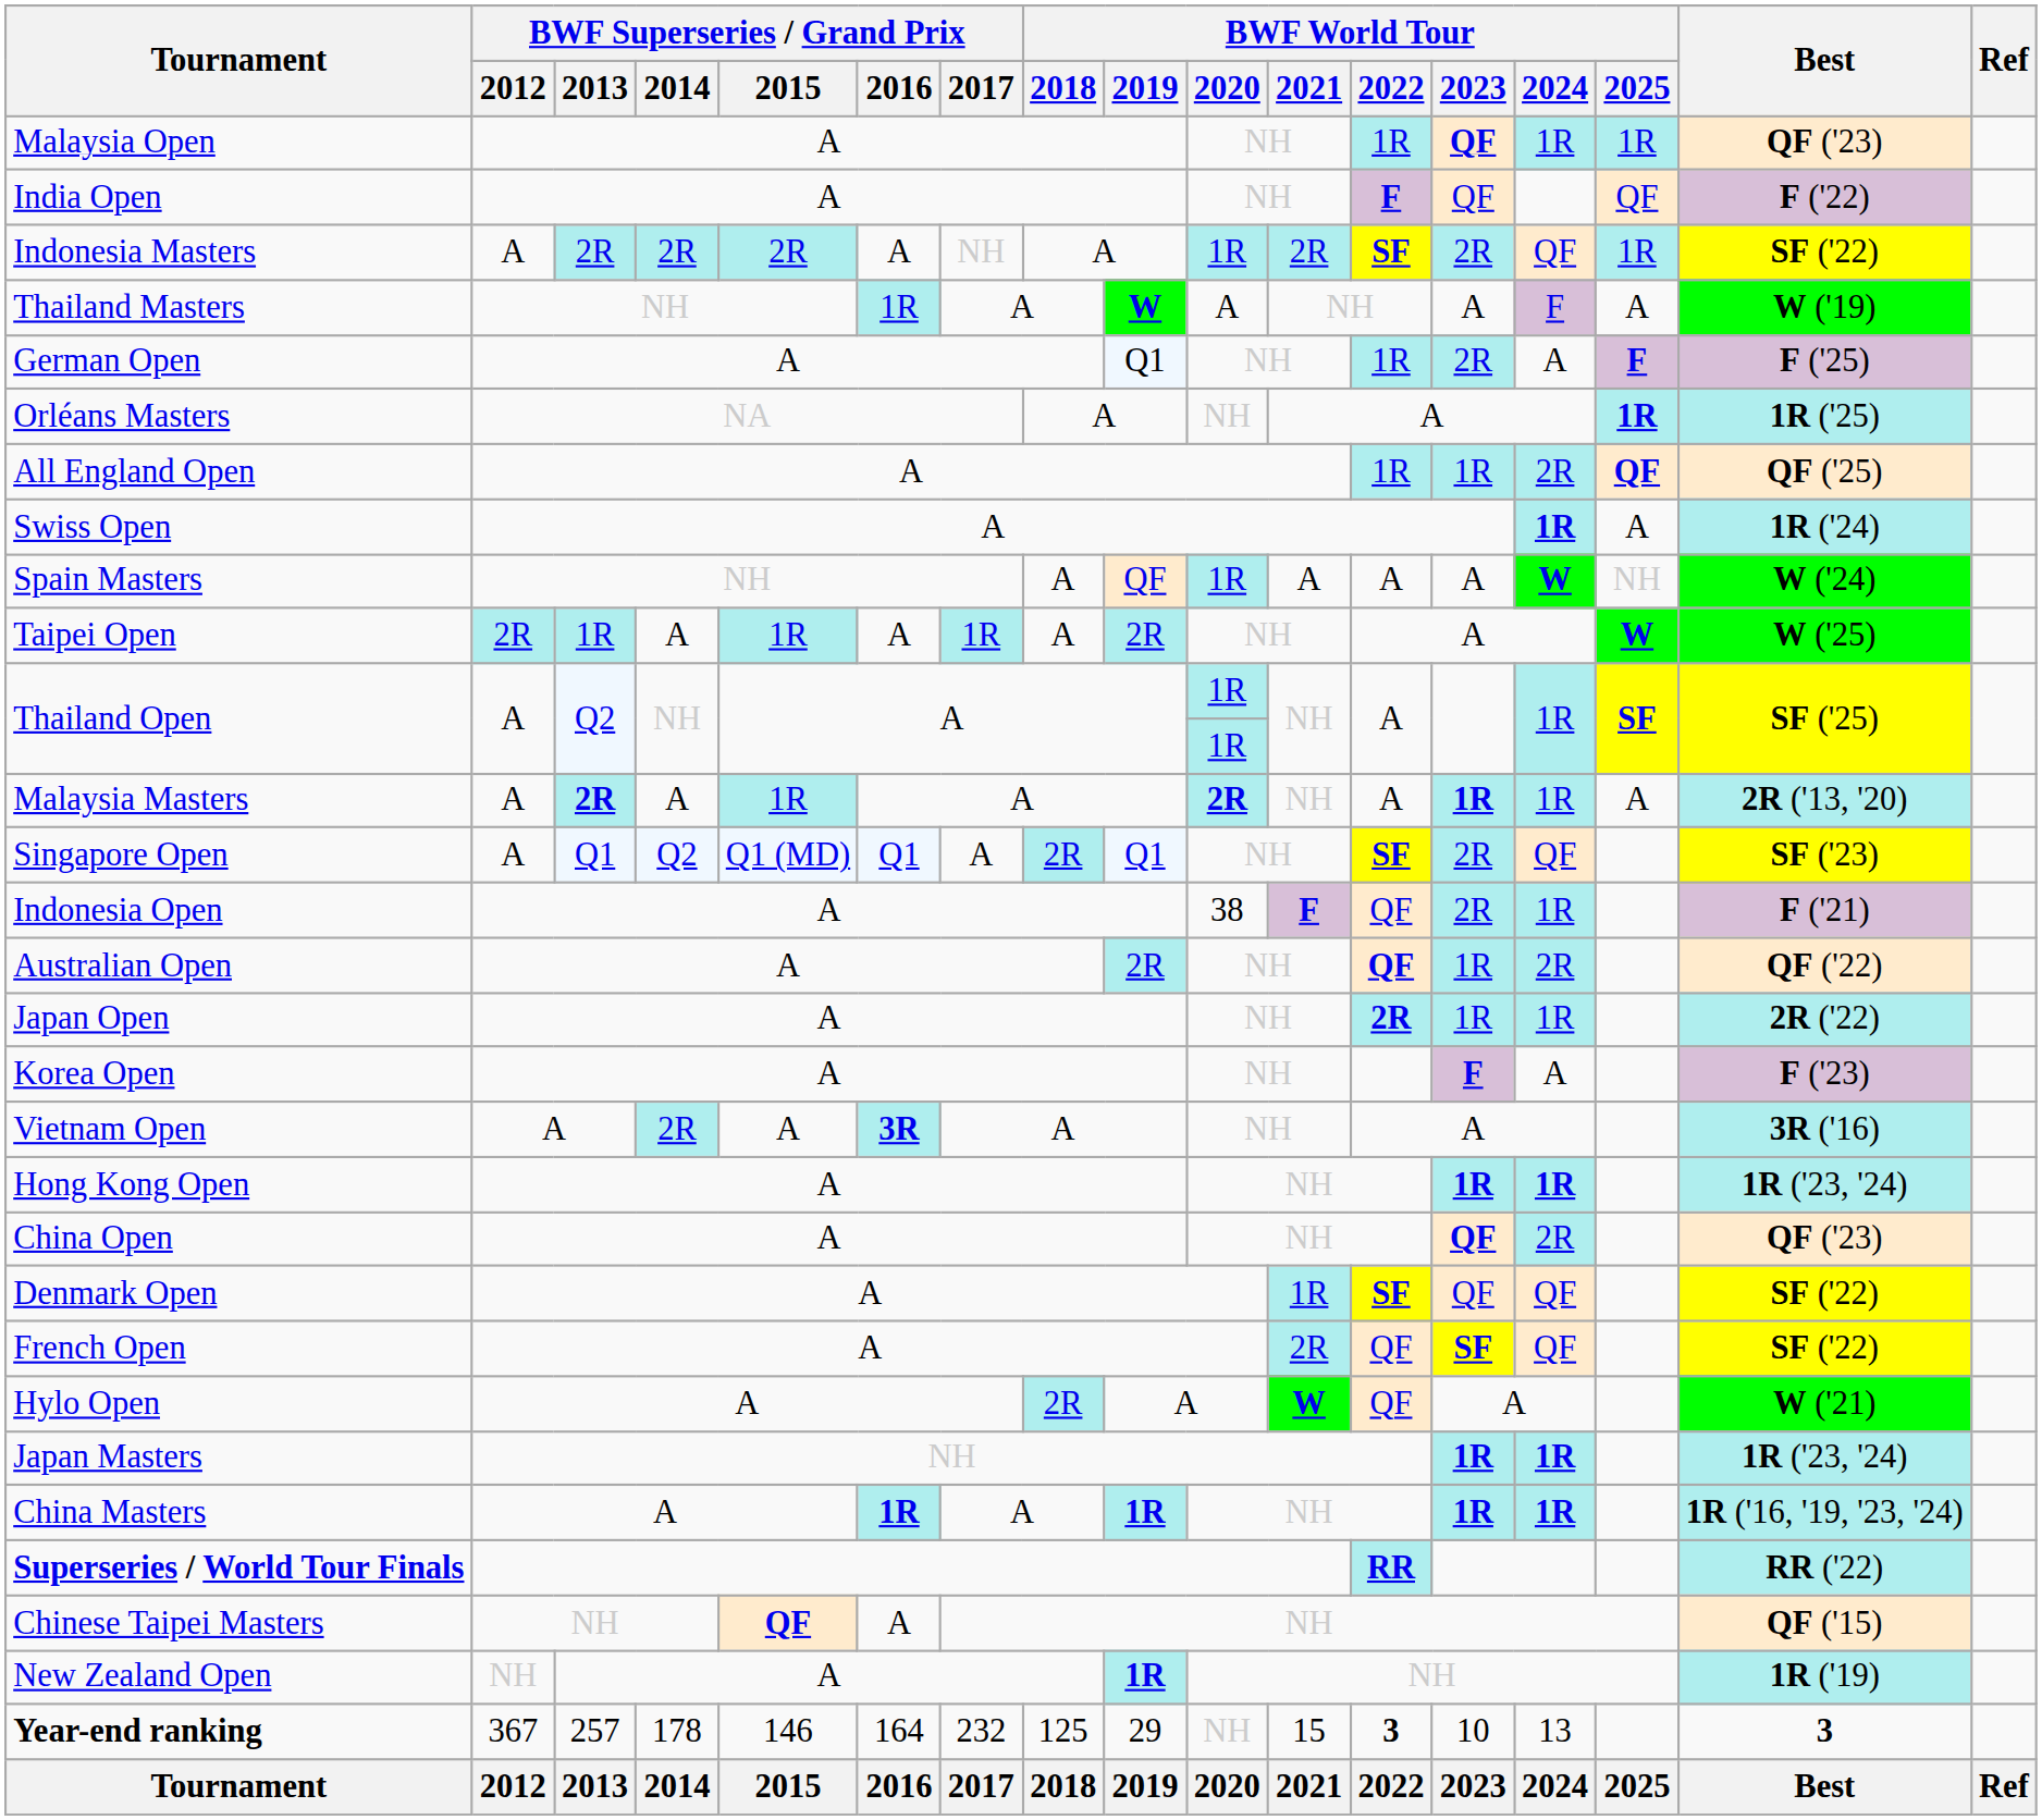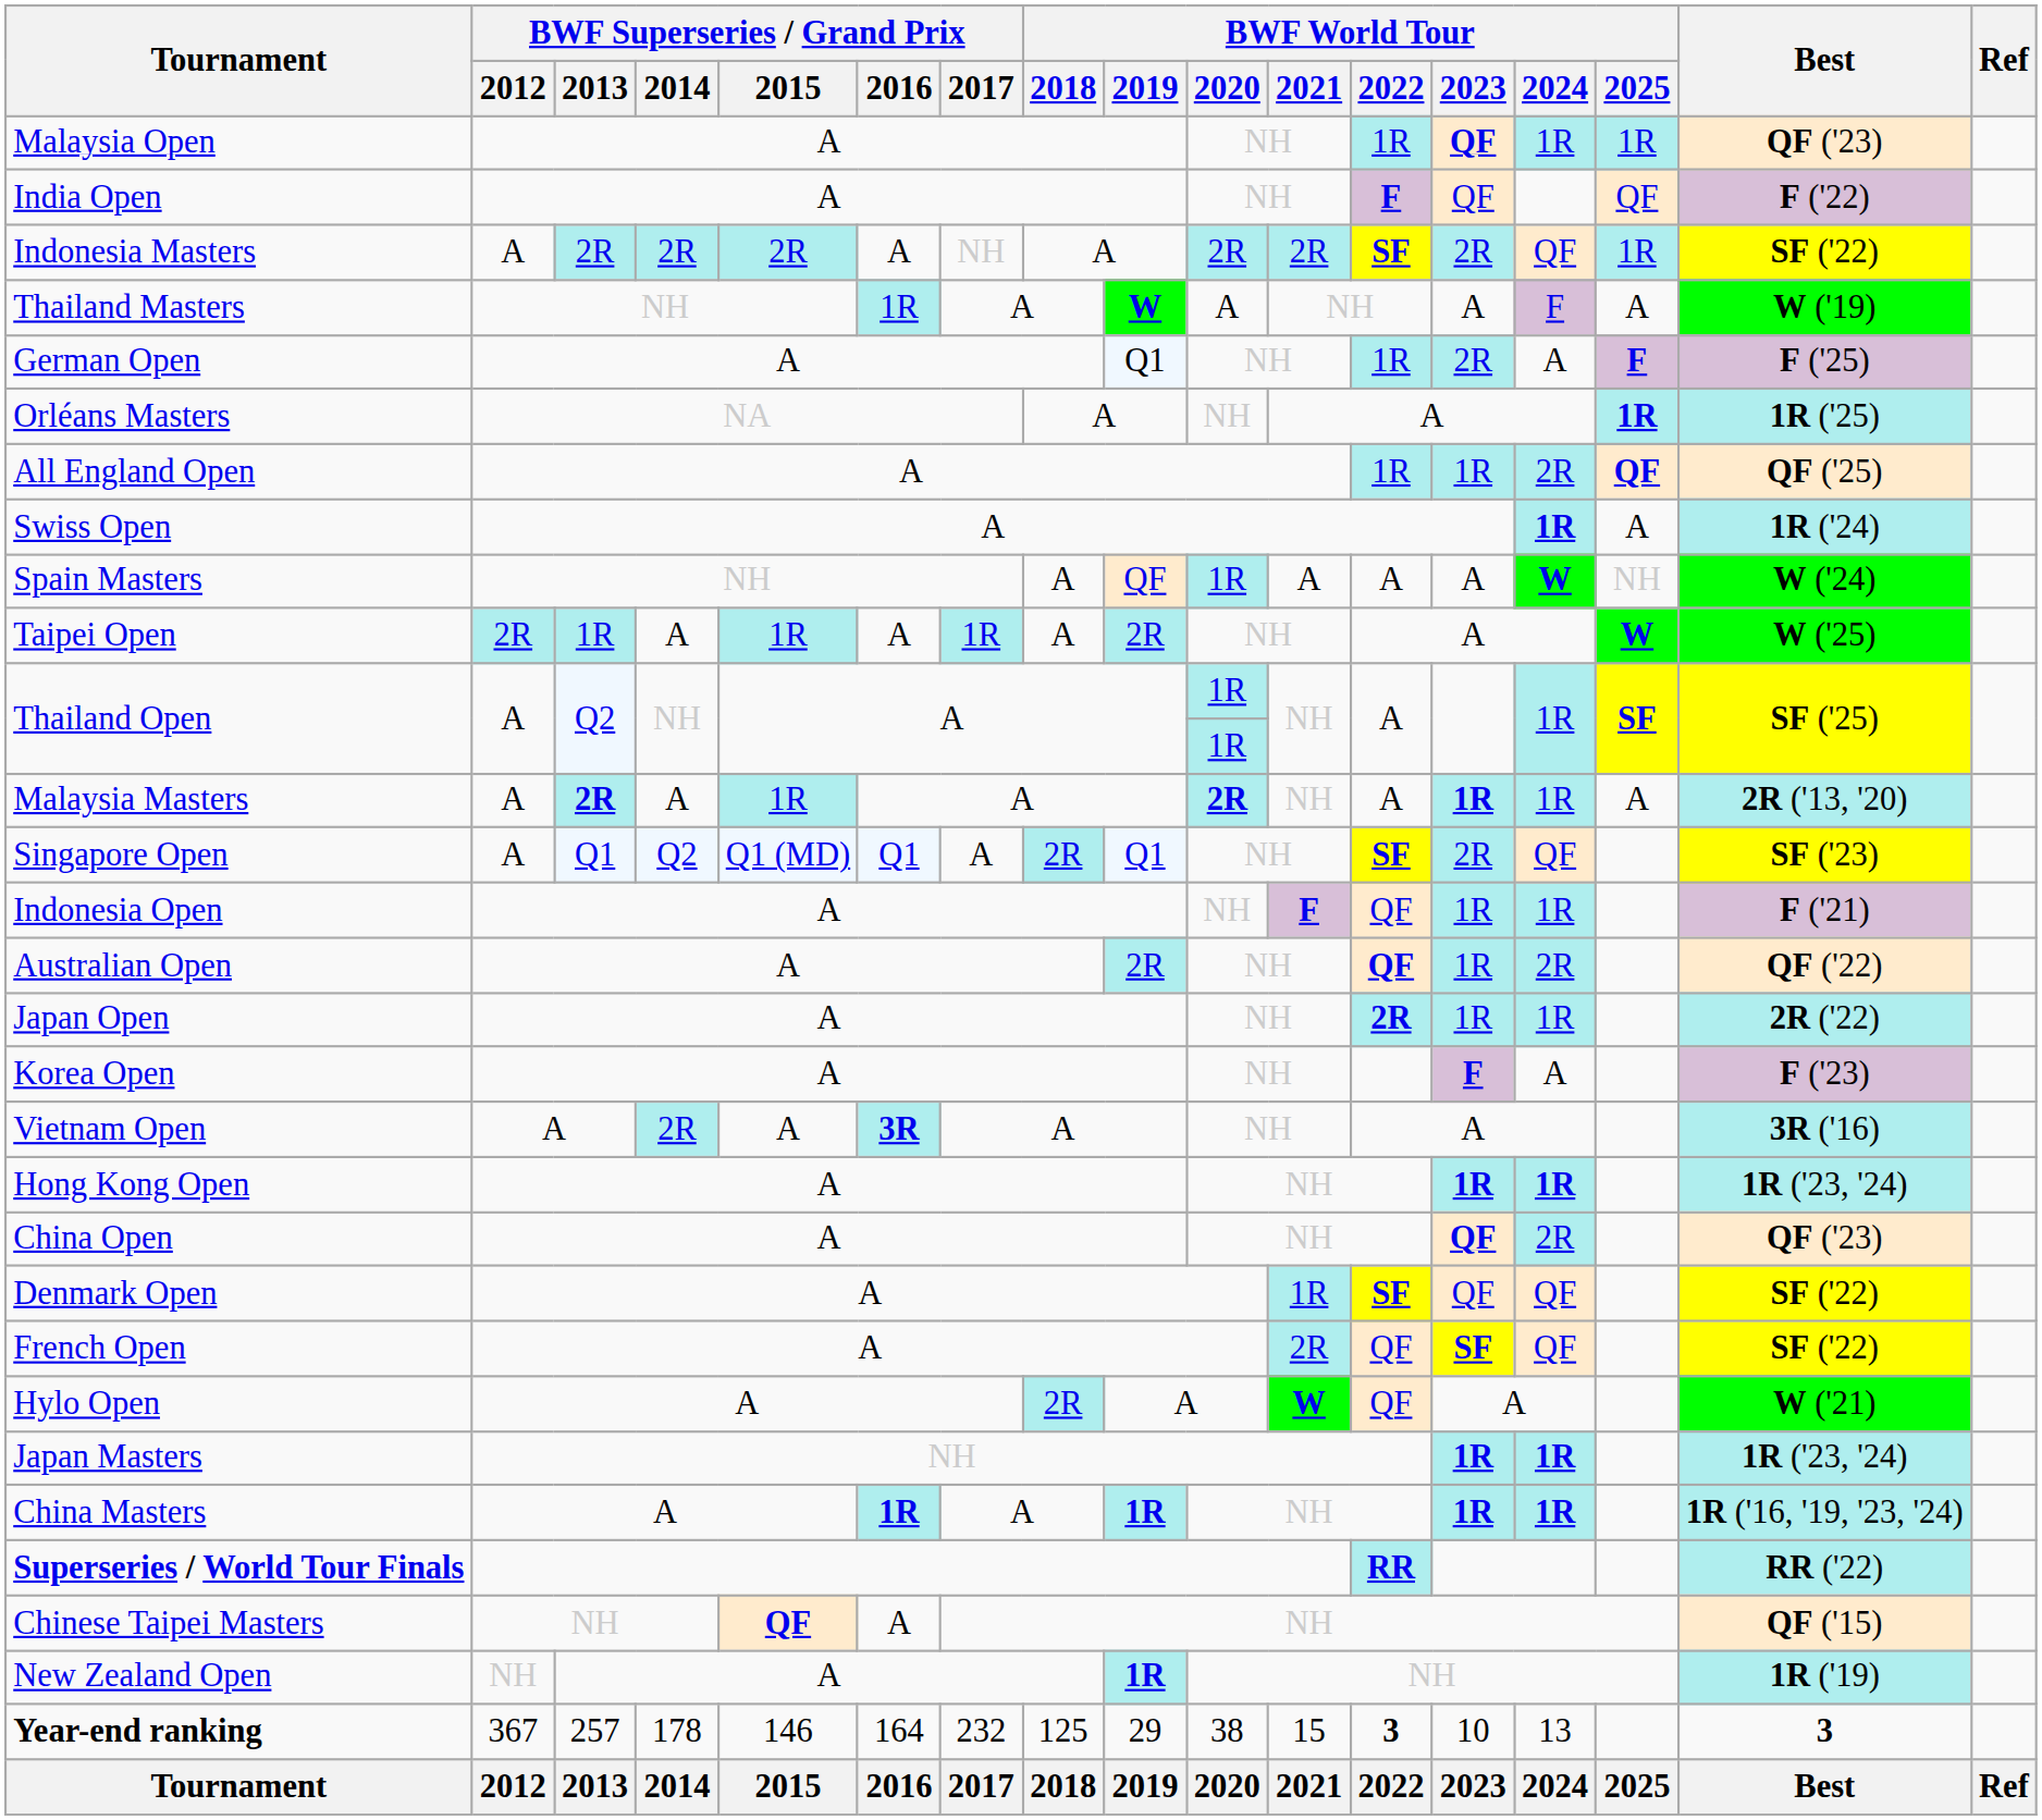Indonesia Masters | BWF World Tour / 2020: 1R -> 2R
Indonesia Open | BWF World Tour / 2020: 38 -> NH
Indonesia Open | BWF World Tour / 2023: 2R -> 1R
Year-end ranking | BWF World Tour / 2020: NH -> 38
